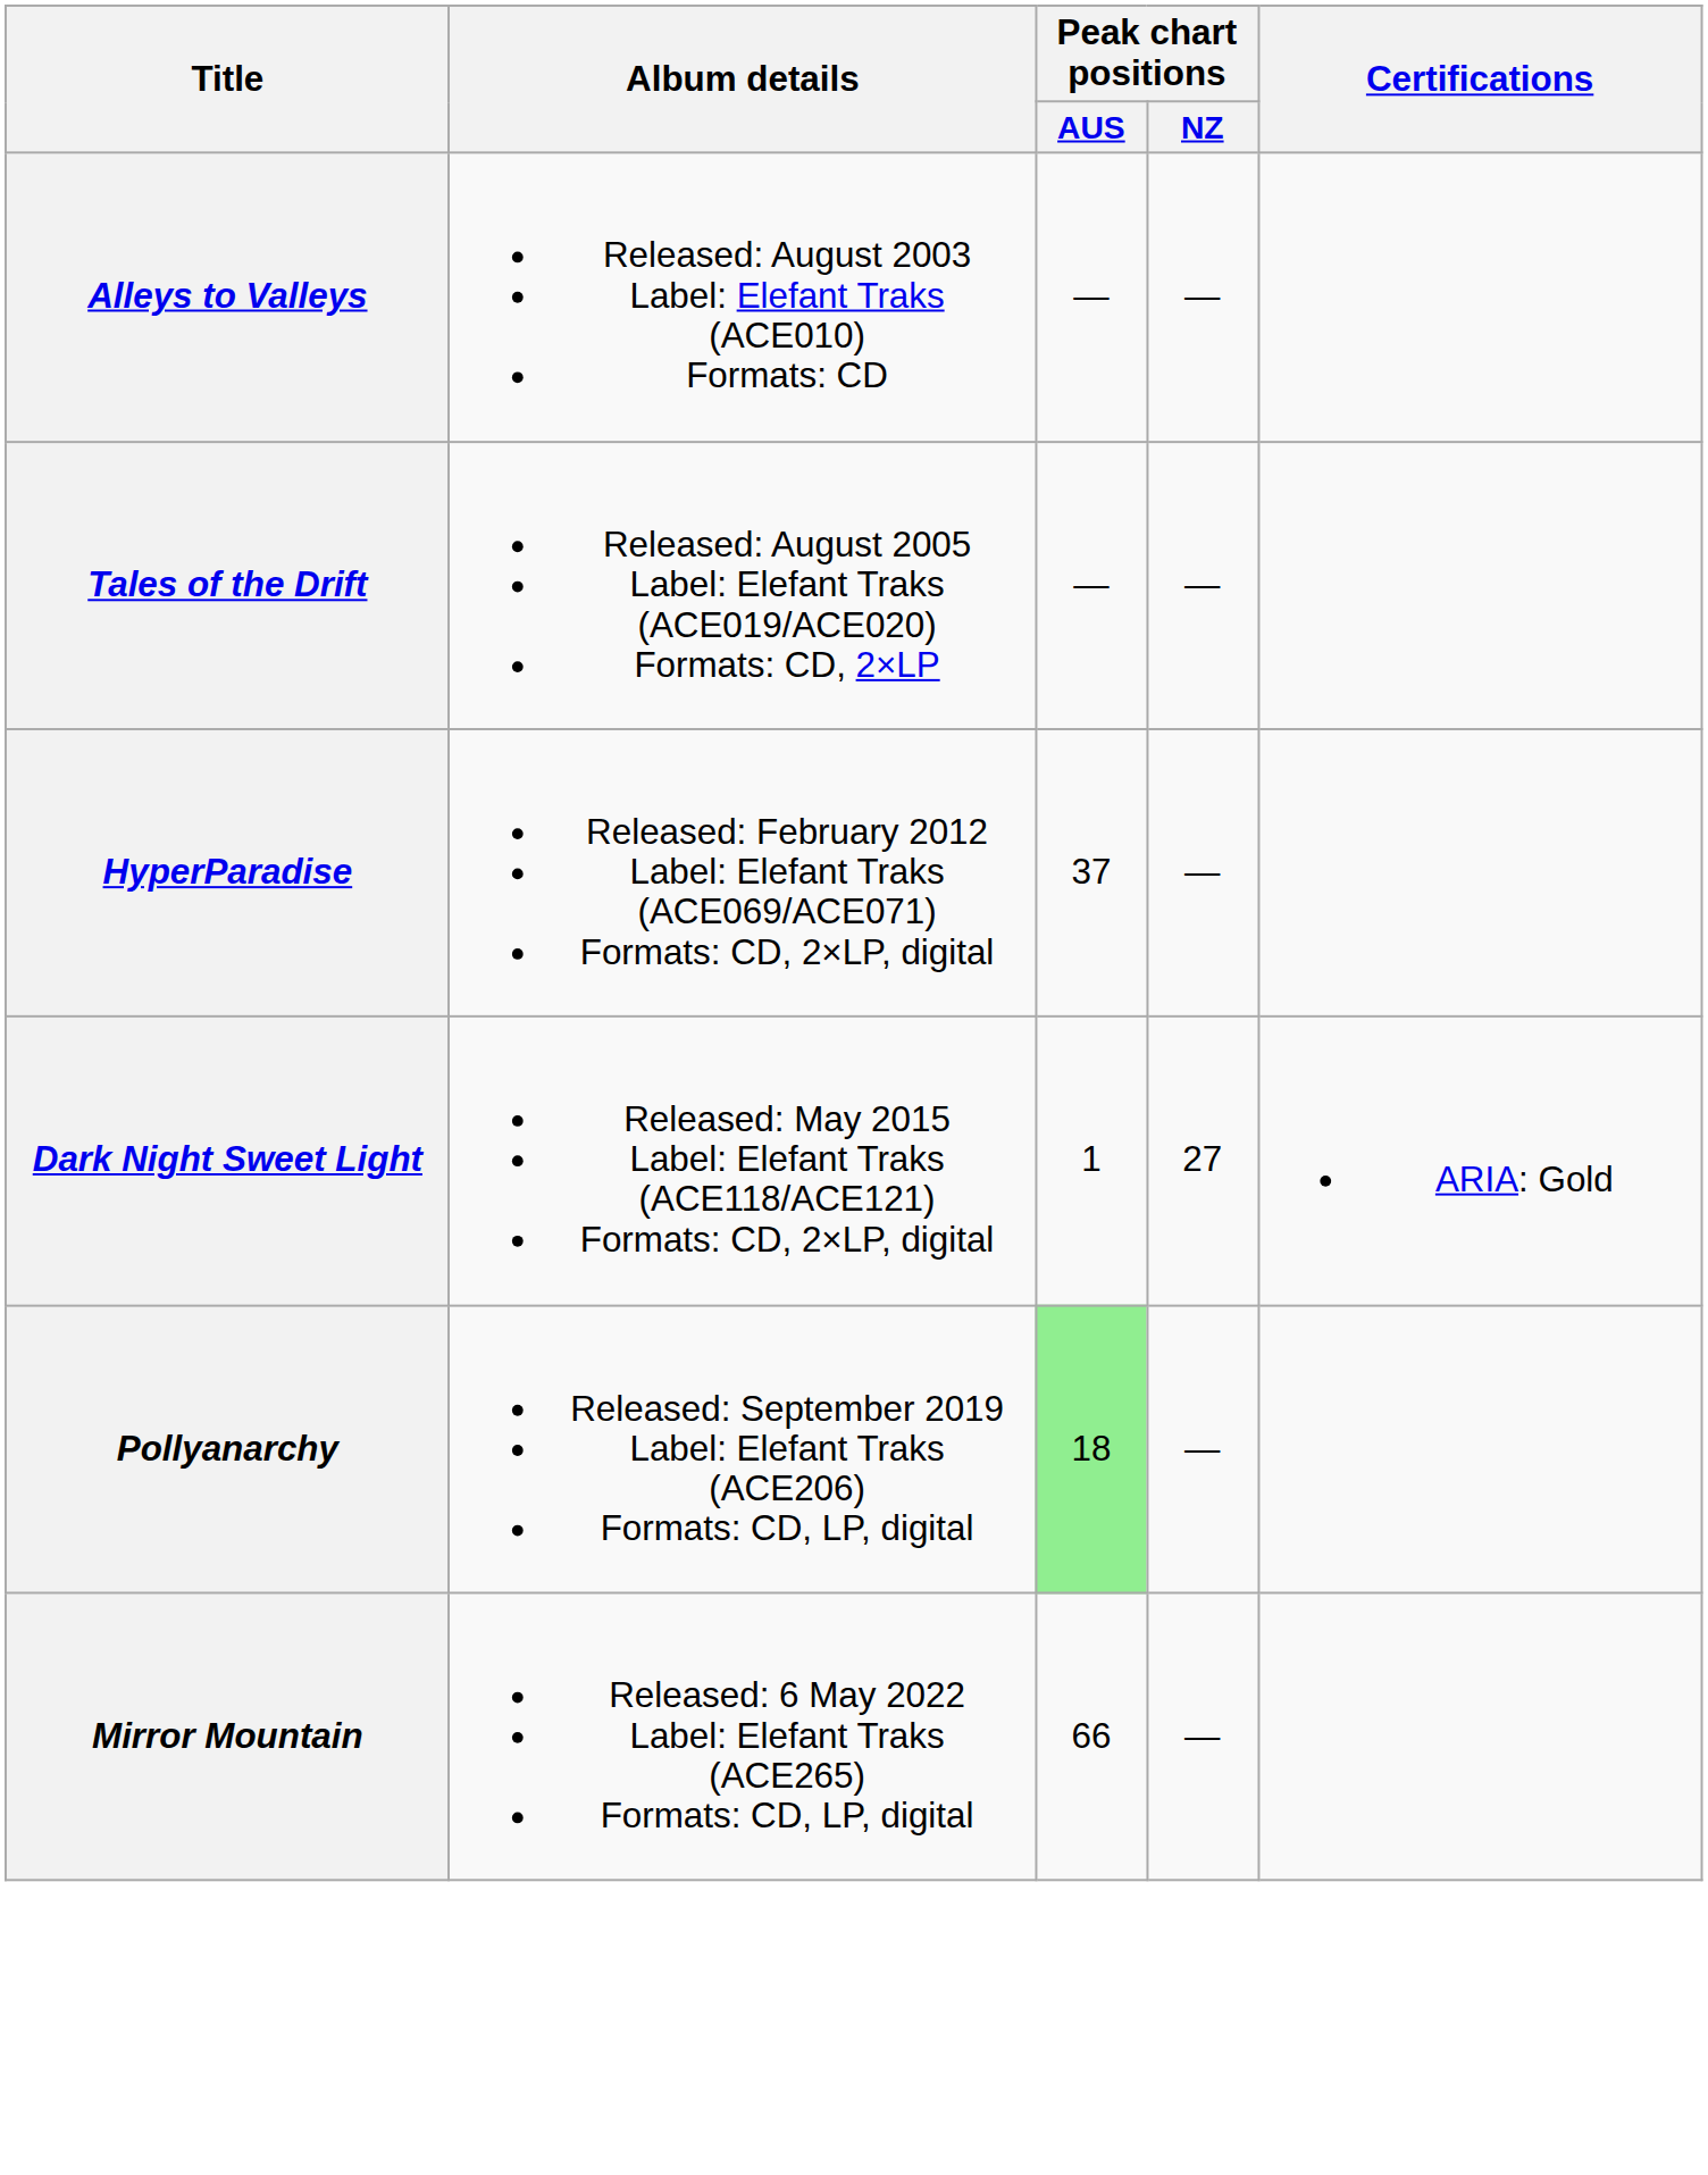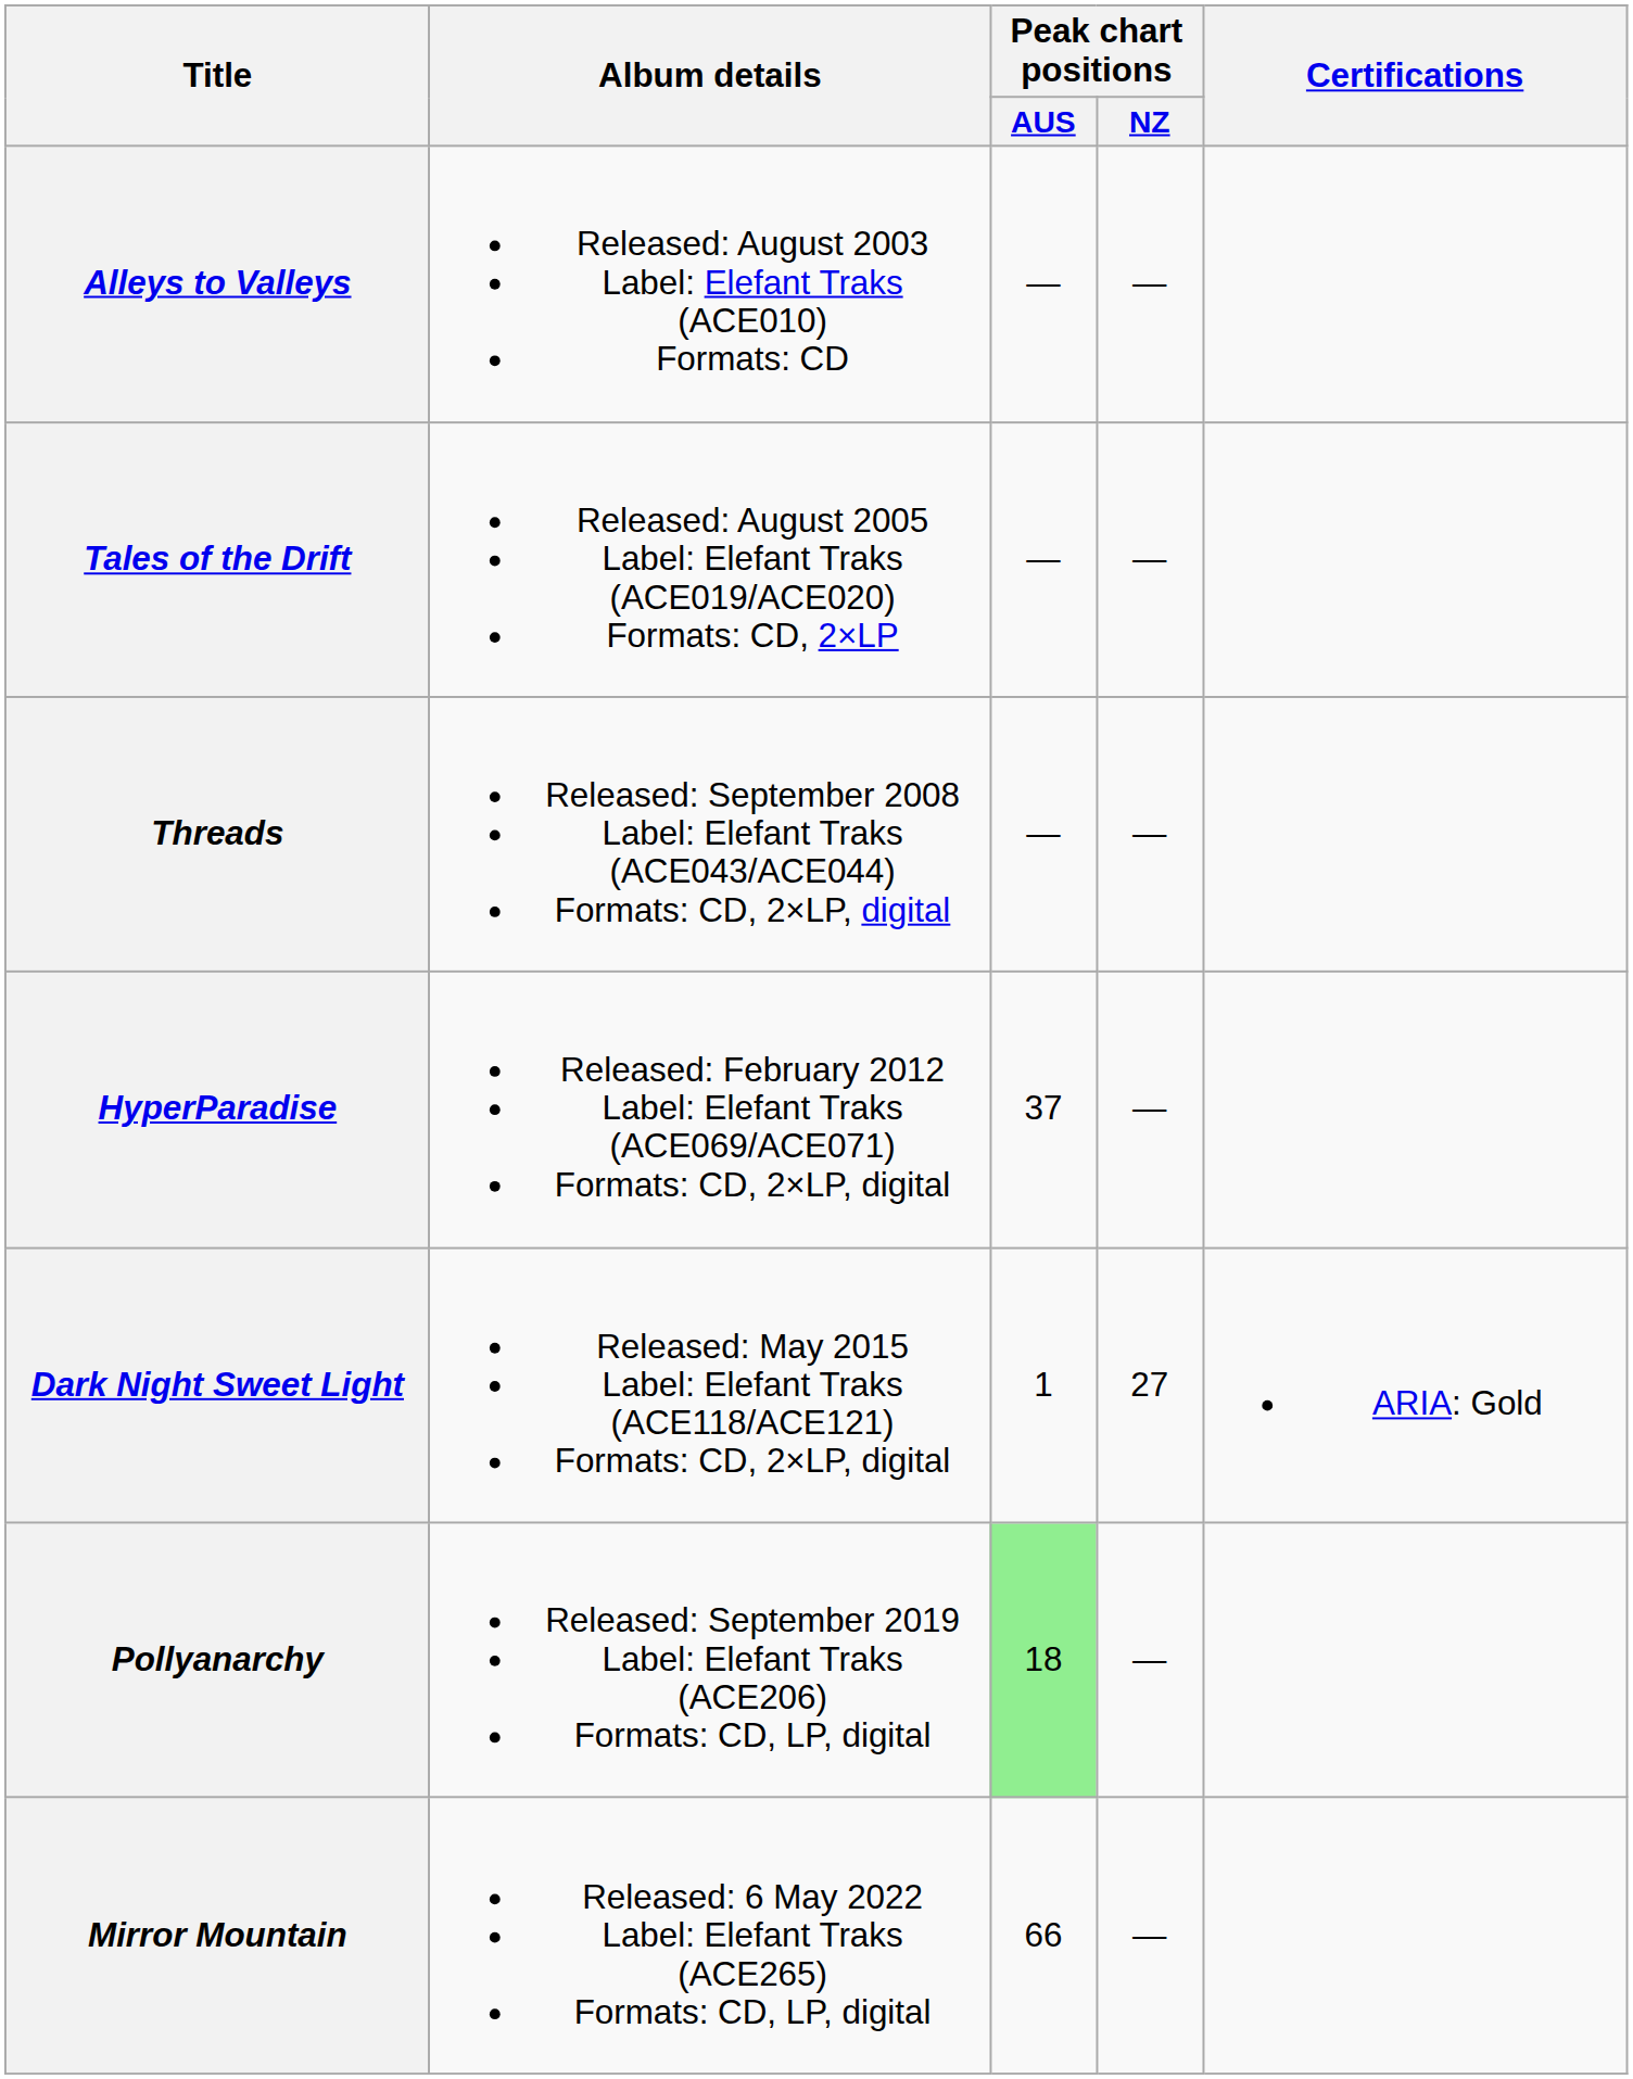+ row: Threads | Released: September 2008 Label: Elefant Traks (ACE043/ACE044) Formats: CD, 2×LP, digital | — | —
